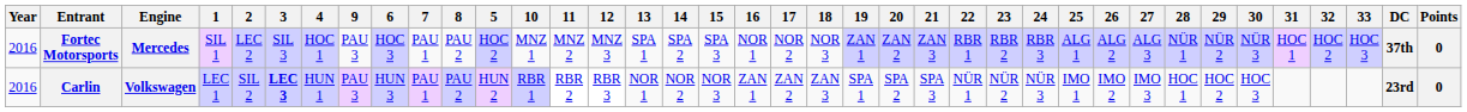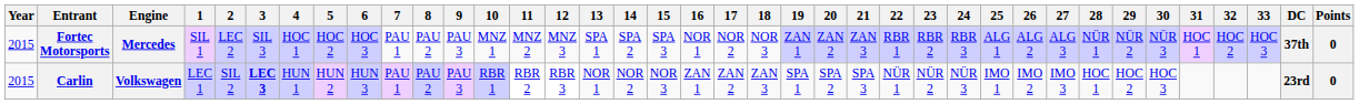columns swapped: 5 <-> 9
Fortec Motorsports | Year: 2016 -> 2015
Carlin | Year: 2016 -> 2015
